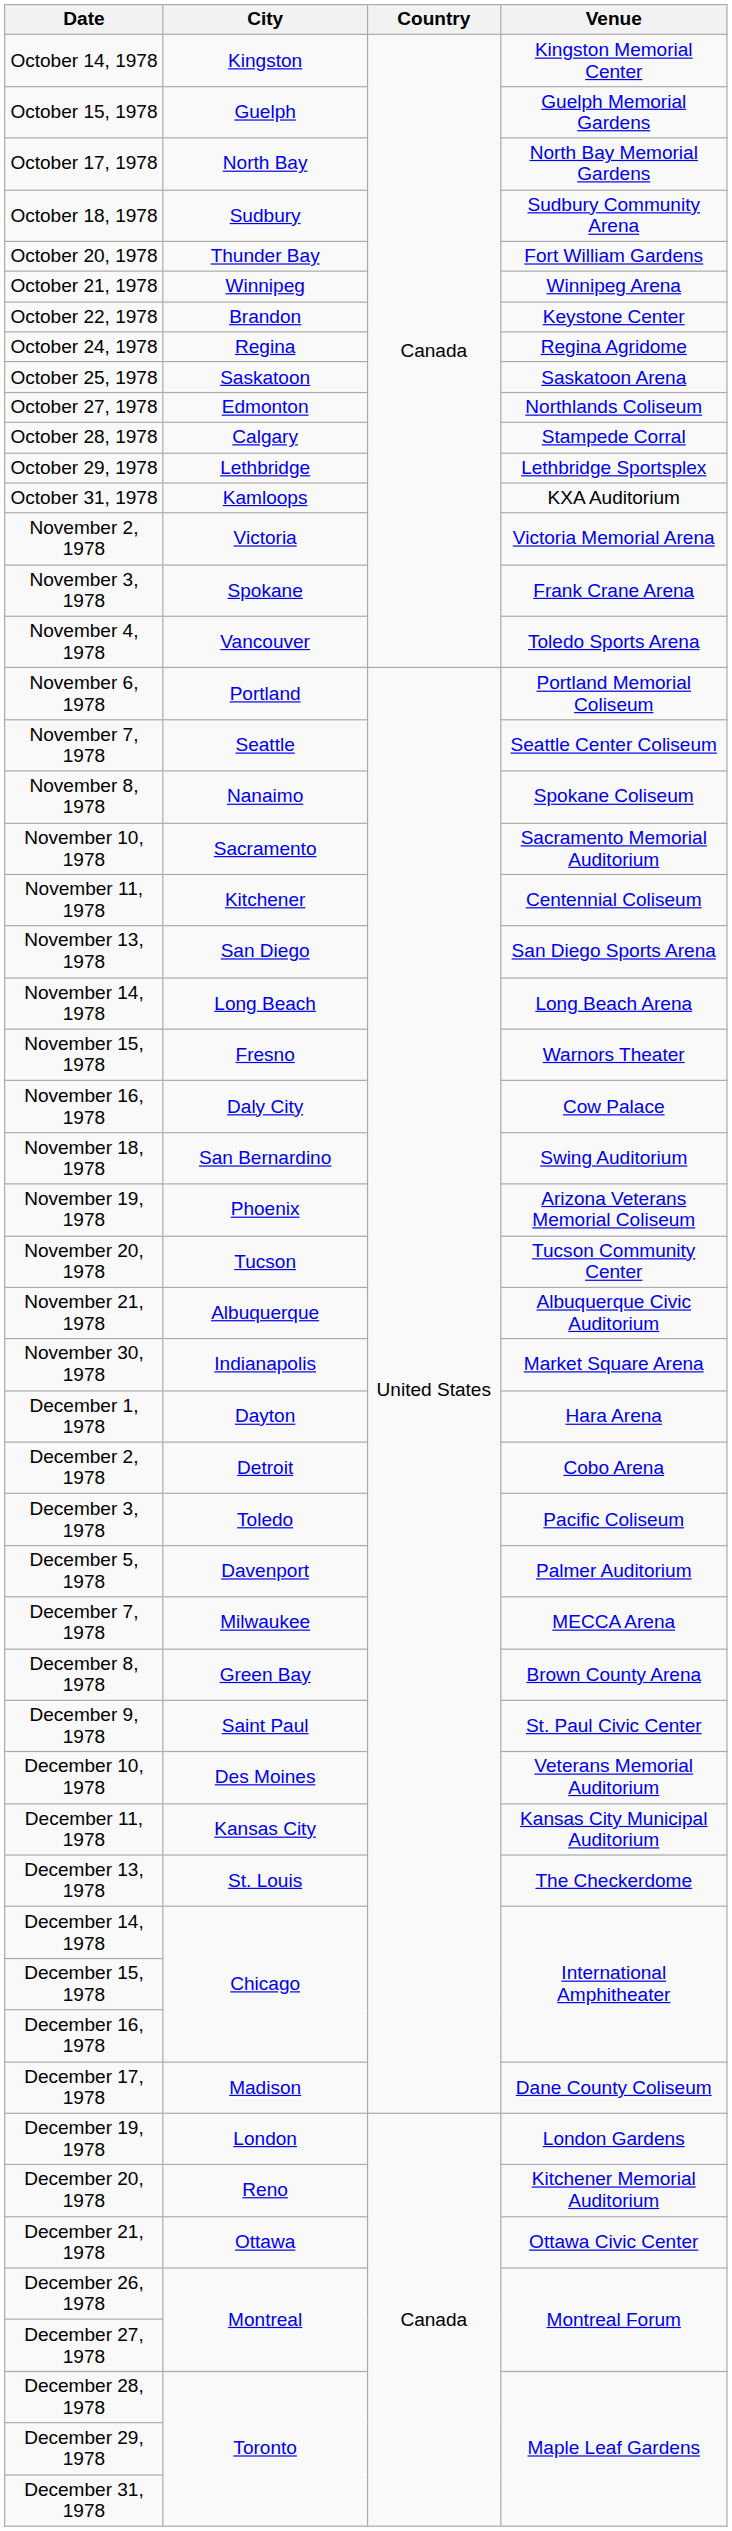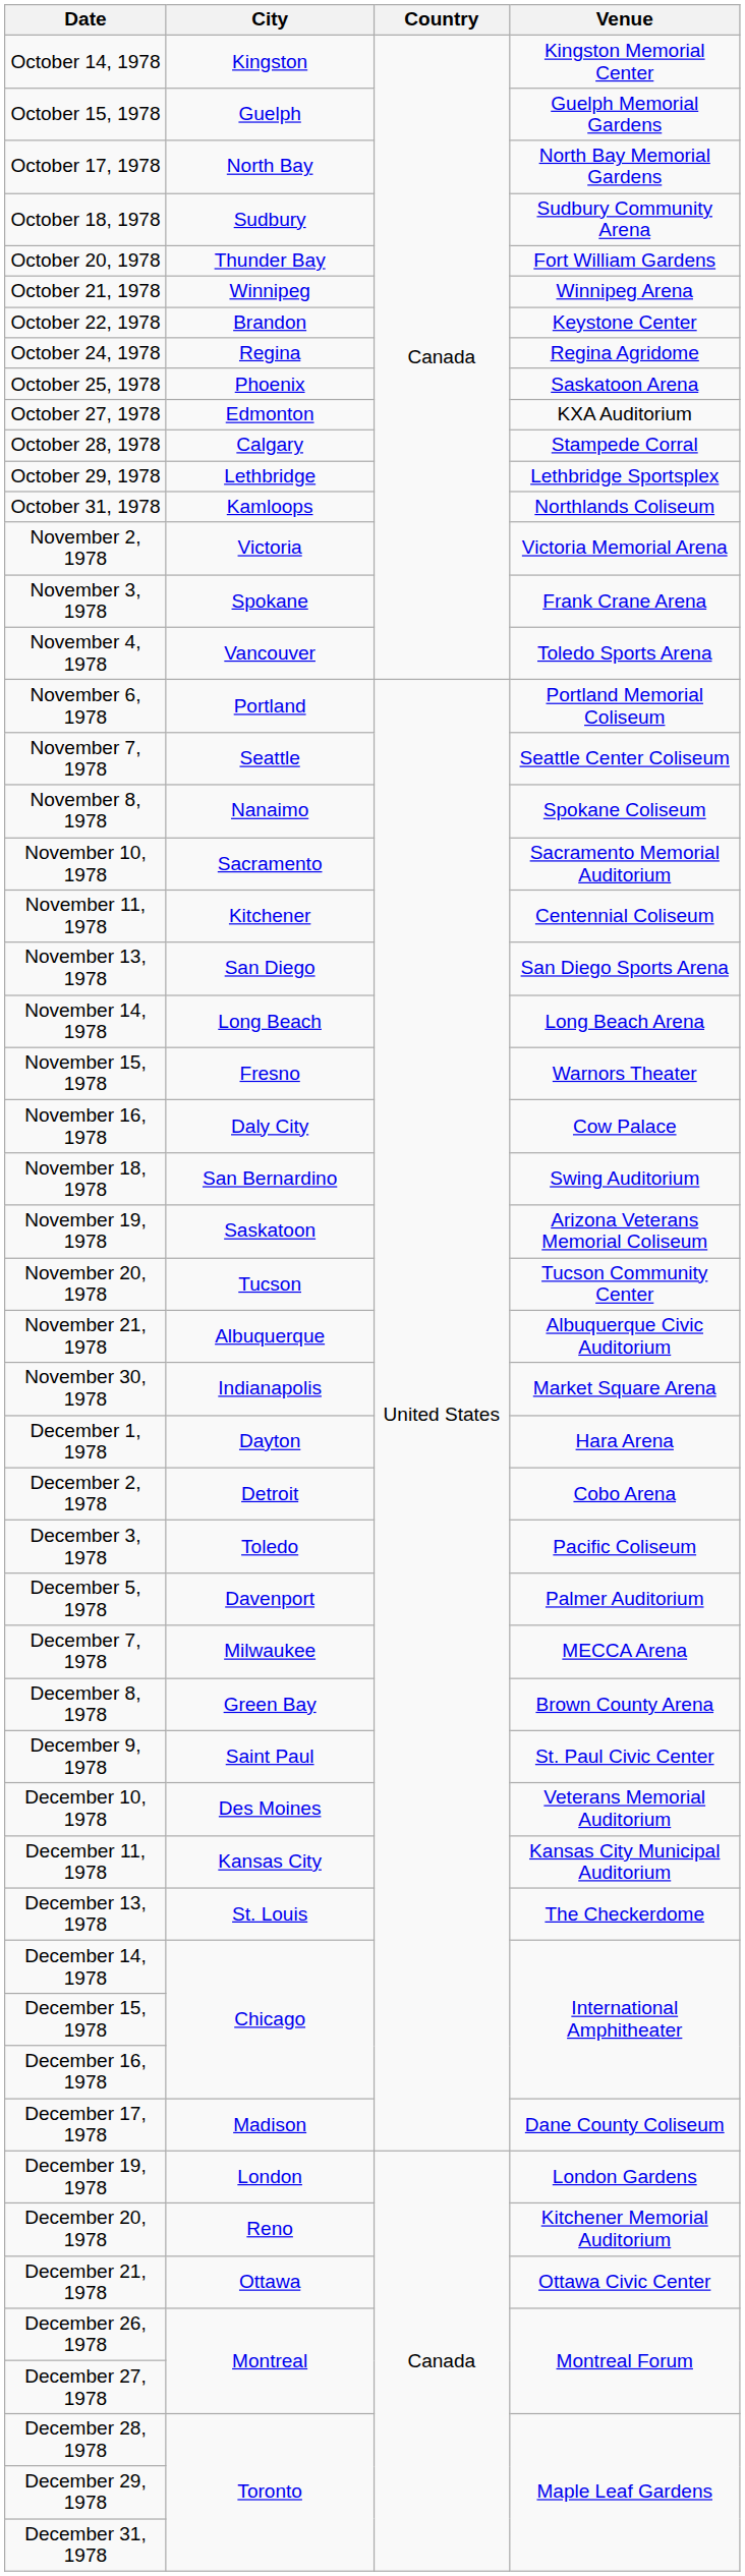October 25, 1978 | City: Saskatoon -> Phoenix
October 27, 1978 | Venue: Northlands Coliseum -> KXA Auditorium
October 31, 1978 | Venue: KXA Auditorium -> Northlands Coliseum
November 19, 1978 | City: Phoenix -> Saskatoon
